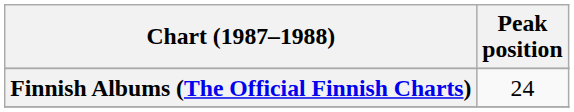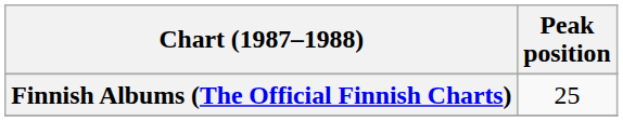Finnish Albums (The Official Finnish Charts) | Peak position: 24 -> 25
